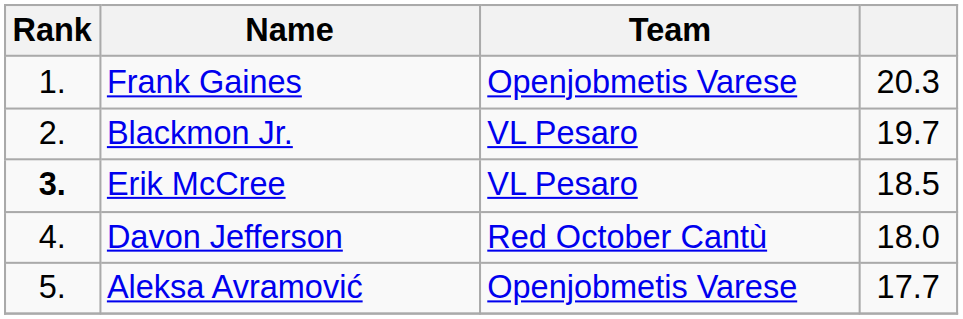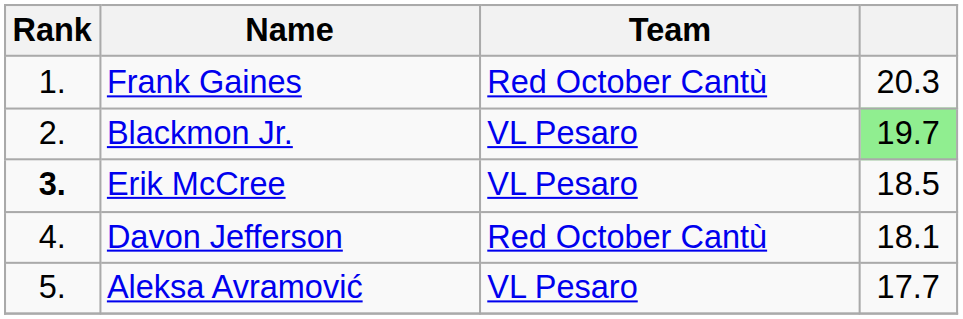Frank Gaines | Team: Openjobmetis Varese -> Red October Cantù
Blackmon Jr. | column 4: no background -> lightgreen background
Davon Jefferson | column 4: 18.0 -> 18.1
Aleksa Avramović | Team: Openjobmetis Varese -> VL Pesaro
